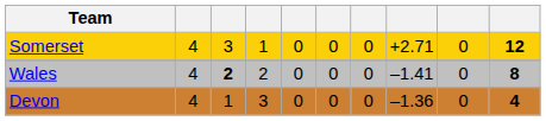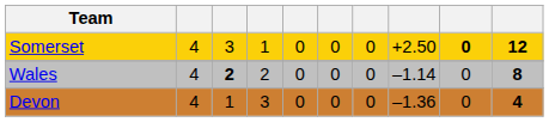Somerset | column 8: +2.71 -> +2.50
Somerset | column 9: normal -> bold
Wales | column 8: –1.41 -> –1.14
